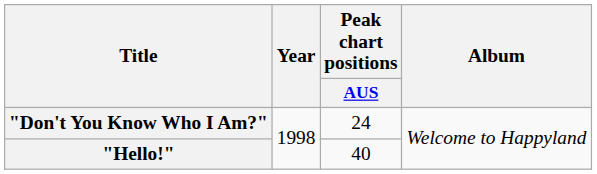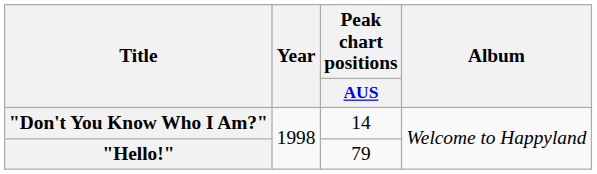"Don't You Know Who I Am?" | Peak chart positions / AUS: 24 -> 14
"Hello!" | Peak chart positions / AUS: 40 -> 79
